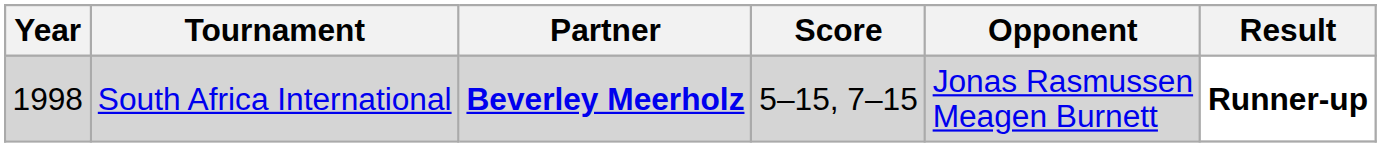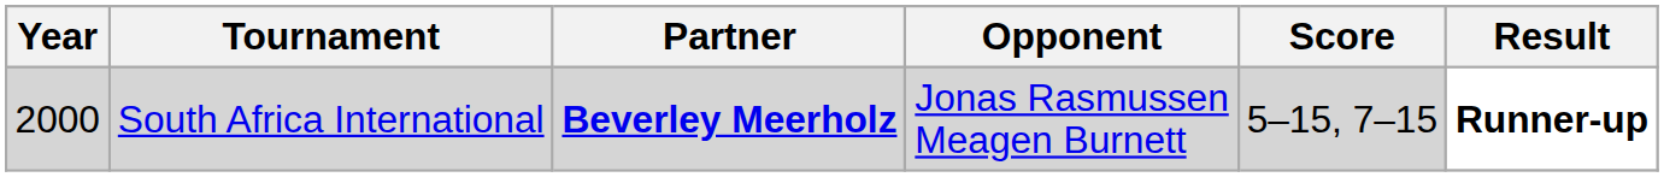columns swapped: Opponent <-> Score
South Africa International | Year: 1998 -> 2000
